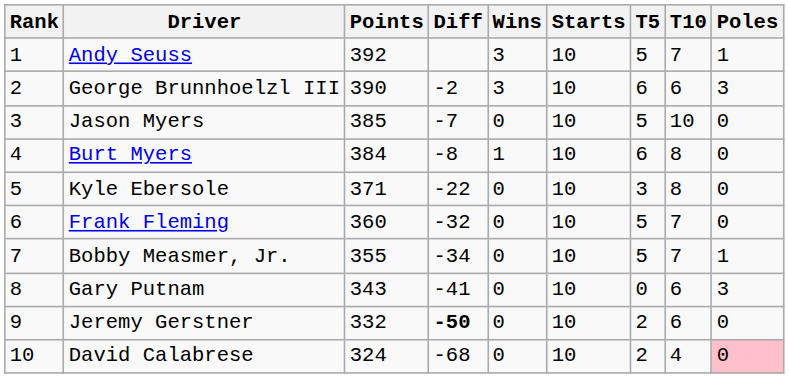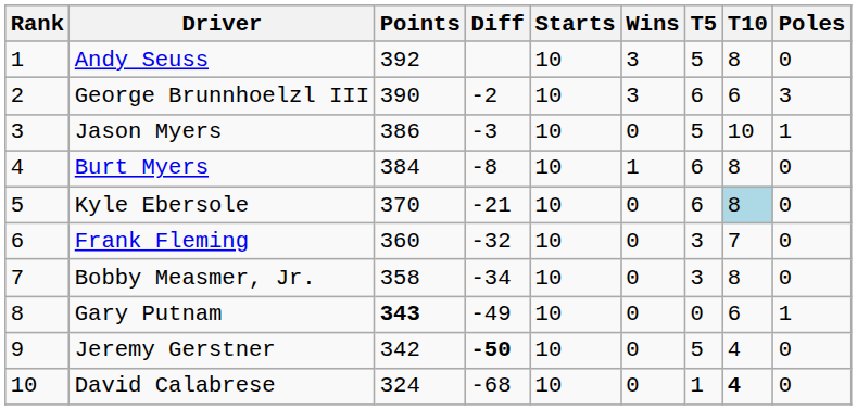columns swapped: Starts <-> Wins
Andy Seuss | T10: 7 -> 8
Andy Seuss | Poles: 1 -> 0
Jason Myers | Points: 385 -> 386
Jason Myers | Diff: -7 -> -3
Jason Myers | Poles: 0 -> 1
Kyle Ebersole | Points: 371 -> 370
Kyle Ebersole | Diff: -22 -> -21
Kyle Ebersole | T5: 3 -> 6
Kyle Ebersole | T10: no background -> lightblue background
Frank Fleming | T5: 5 -> 3
Bobby Measmer, Jr. | Points: 355 -> 358
Bobby Measmer, Jr. | T5: 5 -> 3
Bobby Measmer, Jr. | T10: 7 -> 8
Bobby Measmer, Jr. | Poles: 1 -> 0
Gary Putnam | Points: normal -> bold
Gary Putnam | Diff: -41 -> -49
Gary Putnam | Poles: 3 -> 1
Jeremy Gerstner | Points: 332 -> 342
Jeremy Gerstner | T5: 2 -> 5
Jeremy Gerstner | T10: 6 -> 4
David Calabrese | T5: 2 -> 1
David Calabrese | T10: normal -> bold
David Calabrese | Poles: pink background -> no background
